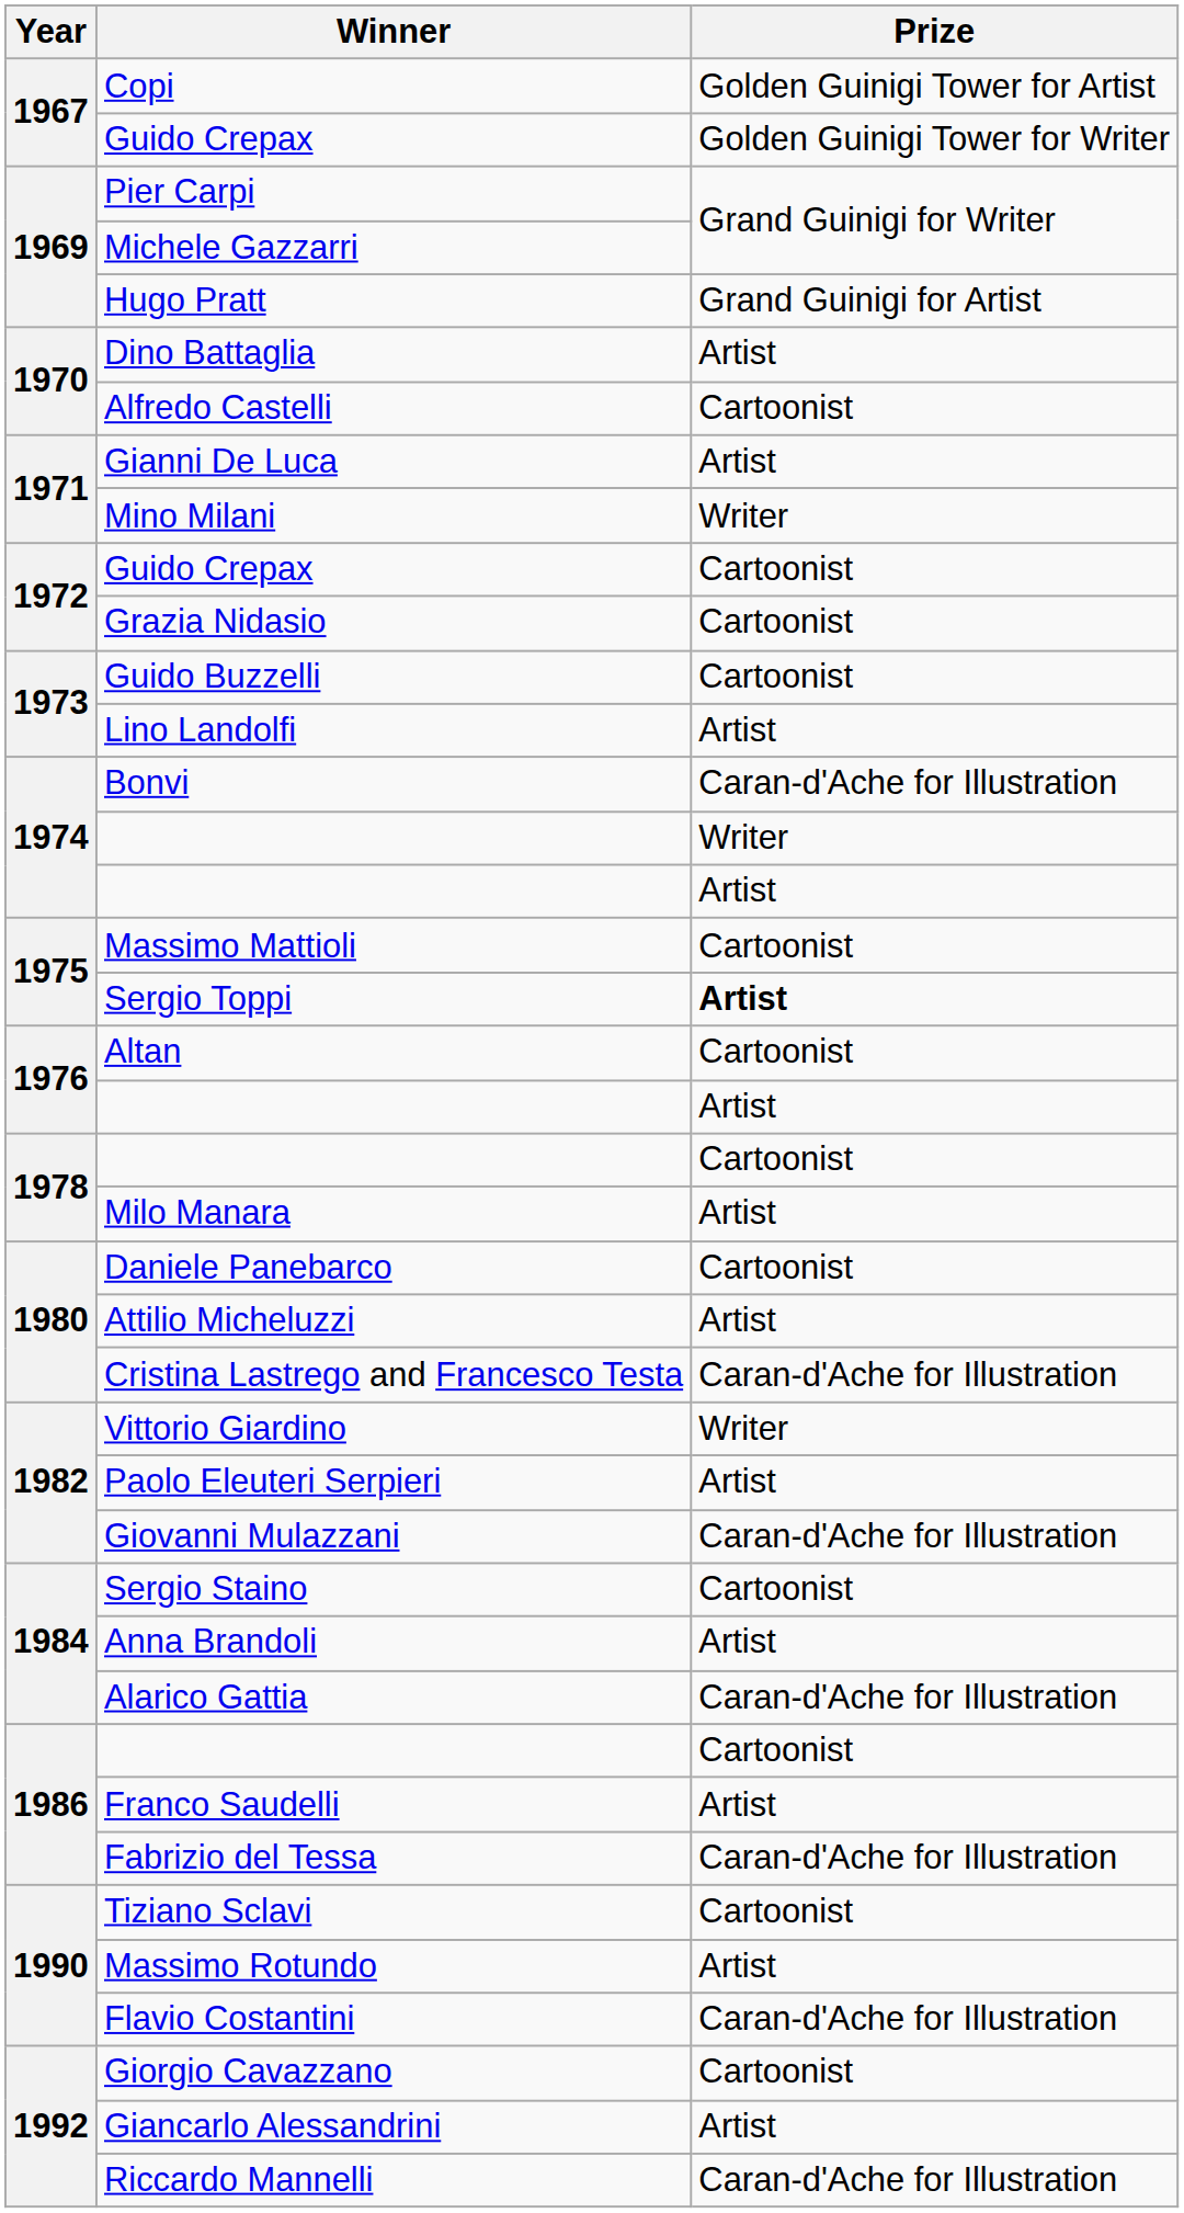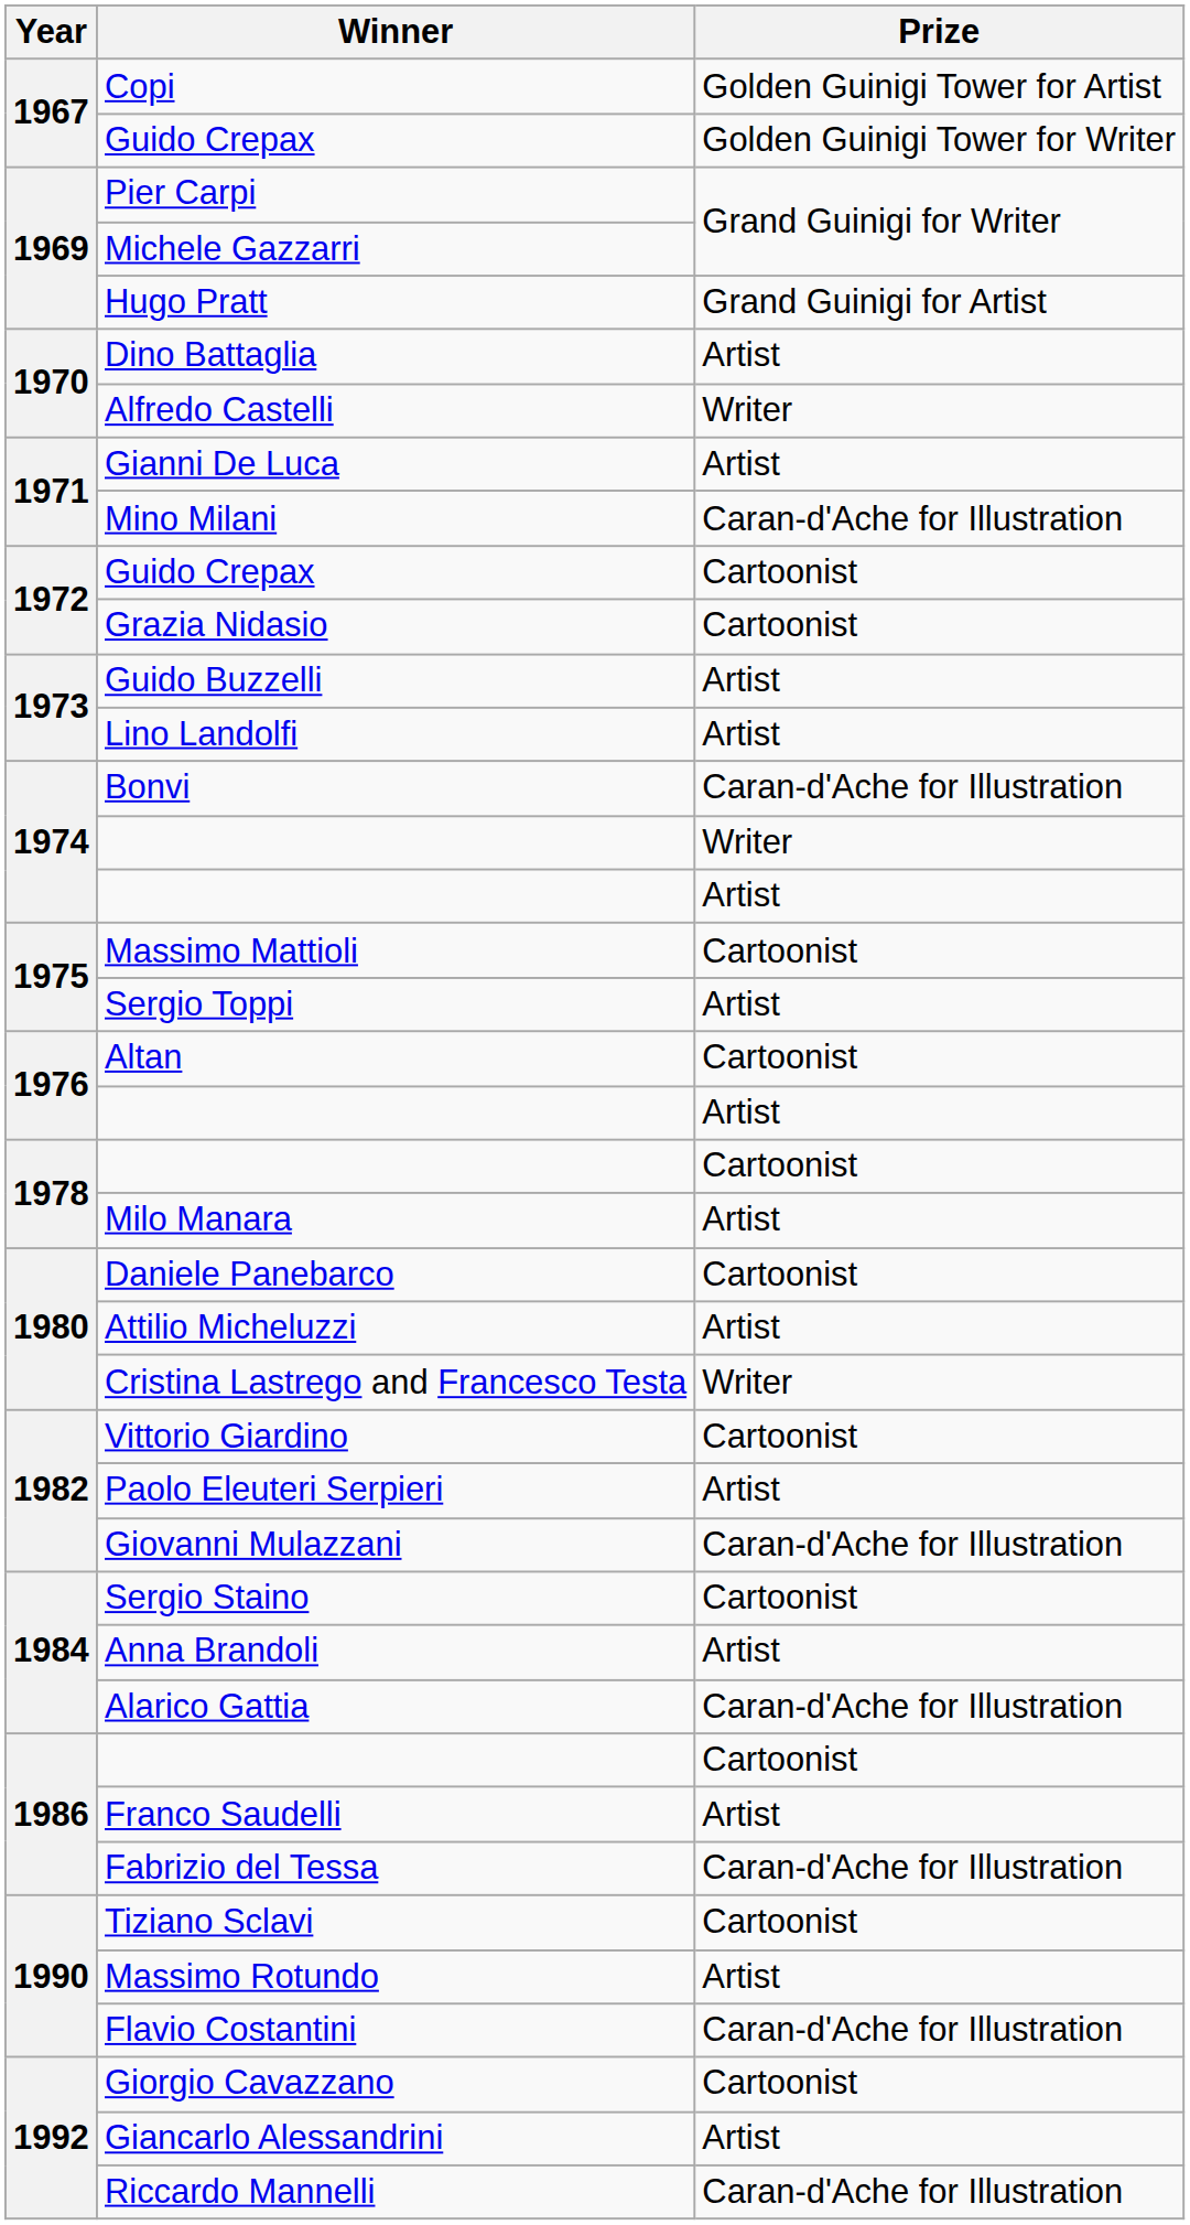Alfredo Castelli | Prize: Cartoonist -> Writer
Mino Milani | Prize: Writer -> Caran-d'Ache for Illustration
Guido Buzzelli | Prize: Cartoonist -> Artist
Sergio Toppi | Prize: bold -> normal
Cristina Lastrego and Francesco Testa | Prize: Caran-d'Ache for Illustration -> Writer
Vittorio Giardino | Prize: Writer -> Cartoonist
